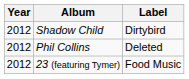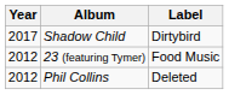Shadow Child | Year: 2012 -> 2017
rows swapped: Phil Collins <-> 23 (featuring Tymer)
